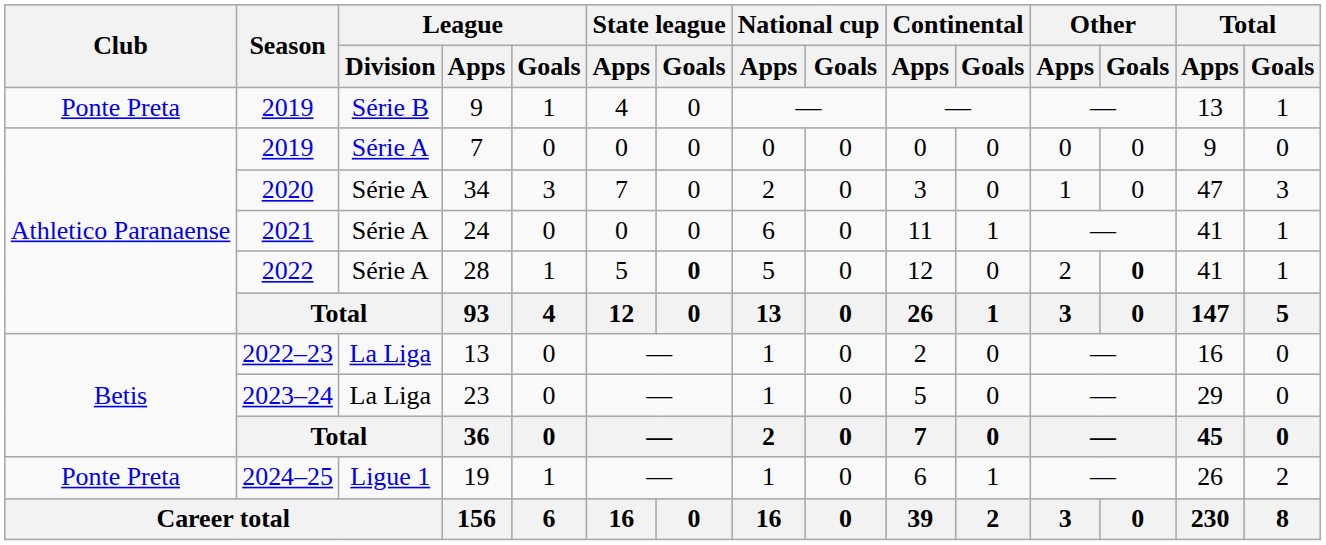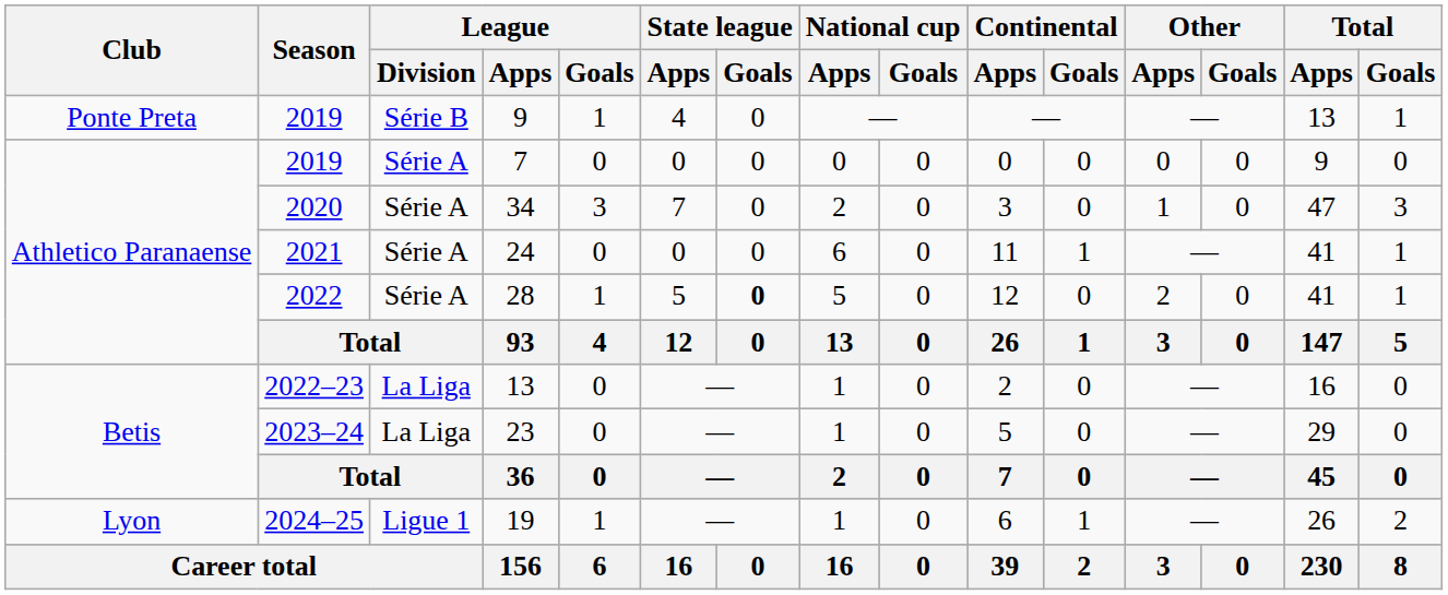28 | Other / Goals: bold -> normal
19 | Club: Ponte Preta -> Lyon
